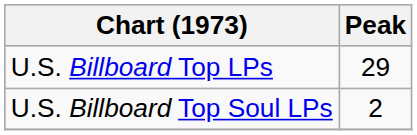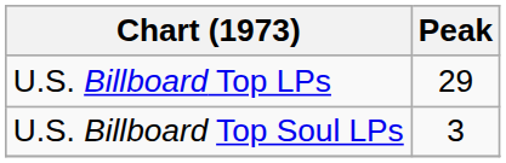U.S. Billboard Top Soul LPs | Peak: 2 -> 3
